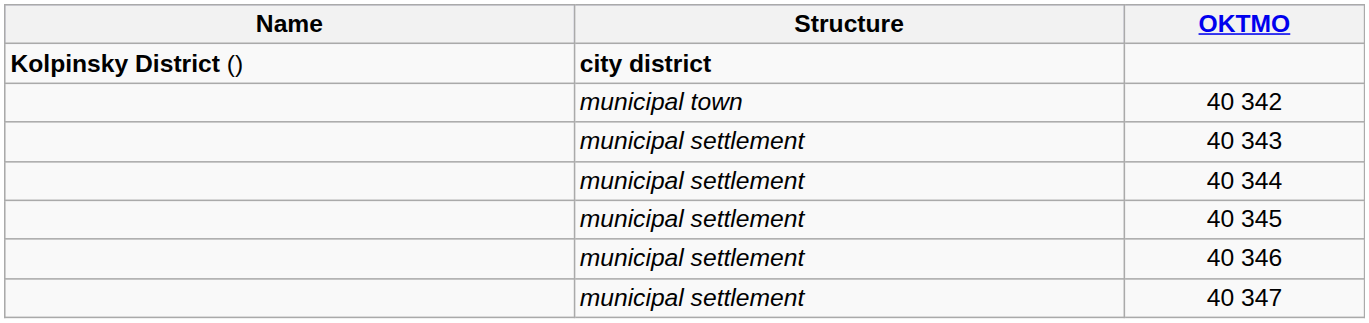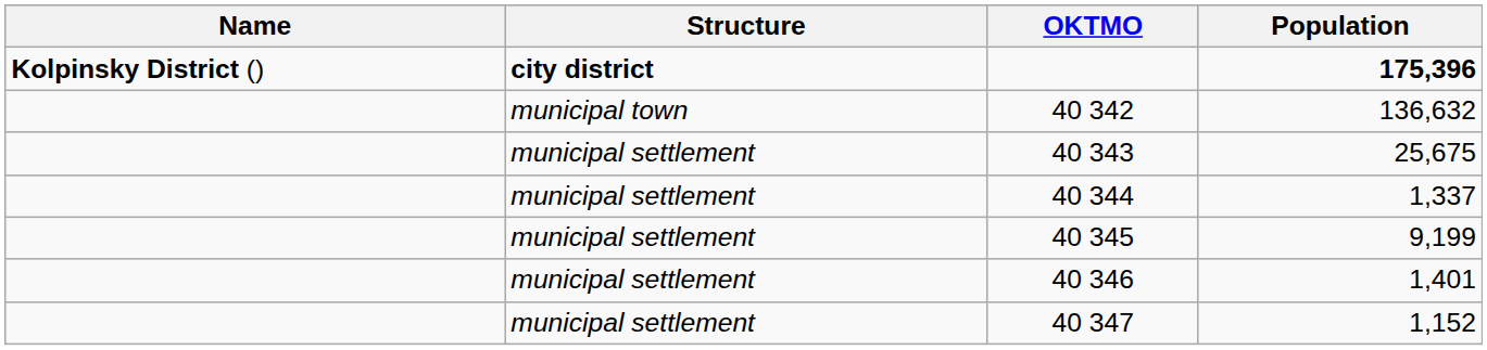+ column: Population | 175,396 | 136,632 | 25,675 | 1,337 | 9,199 | 1,401 | 1,152
